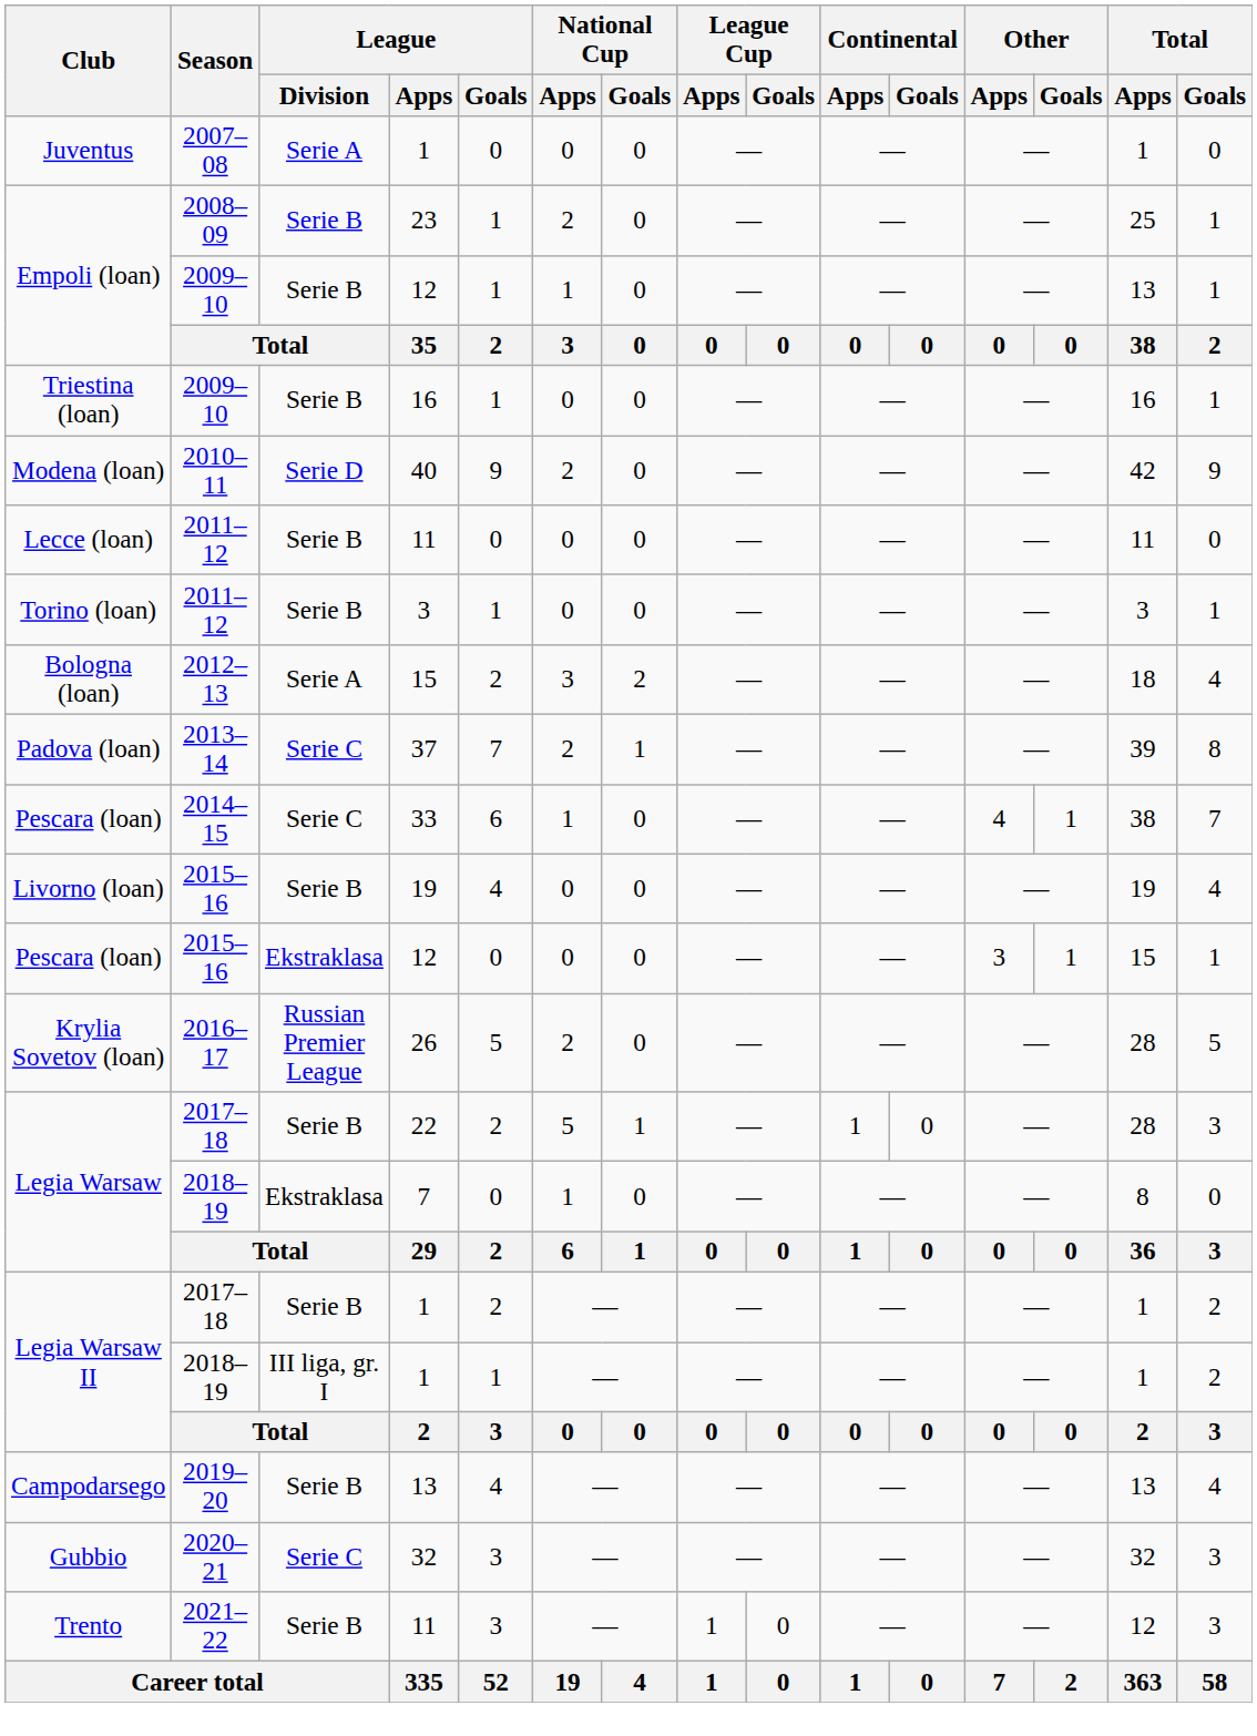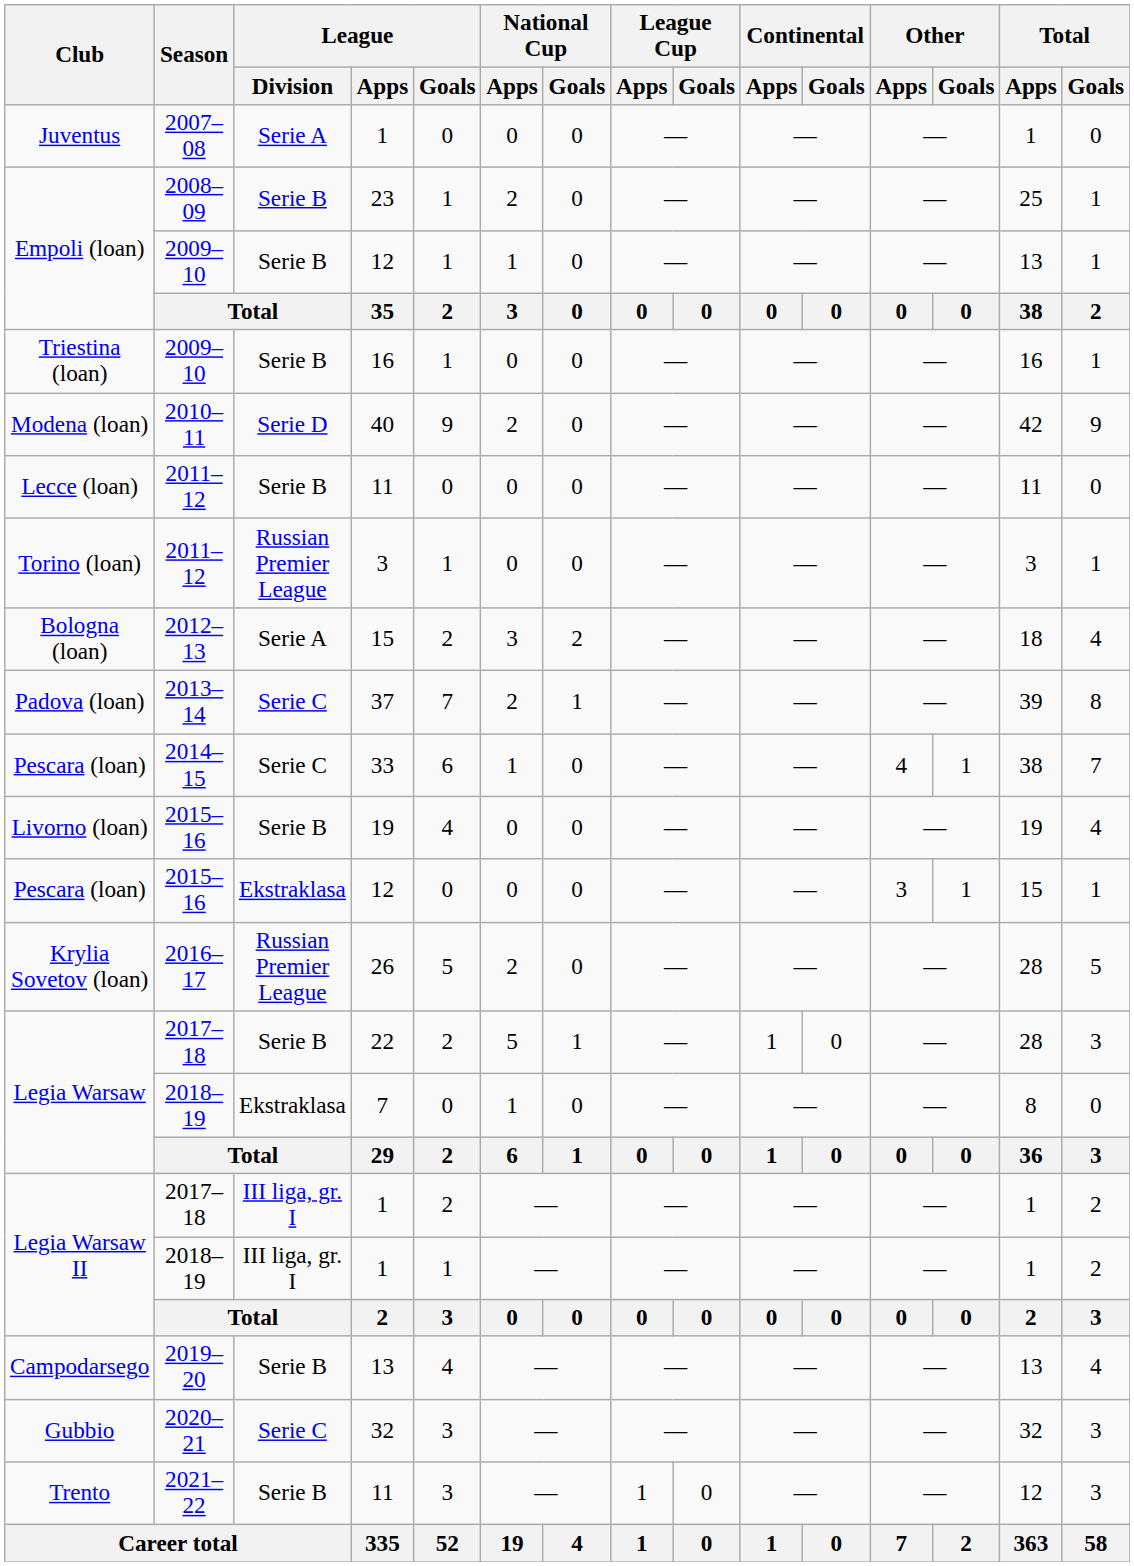Torino (loan) | League / Division: Serie B -> Russian Premier League
Legia Warsaw II / 2017–18 | League / Division: Serie B -> III liga, gr. I
